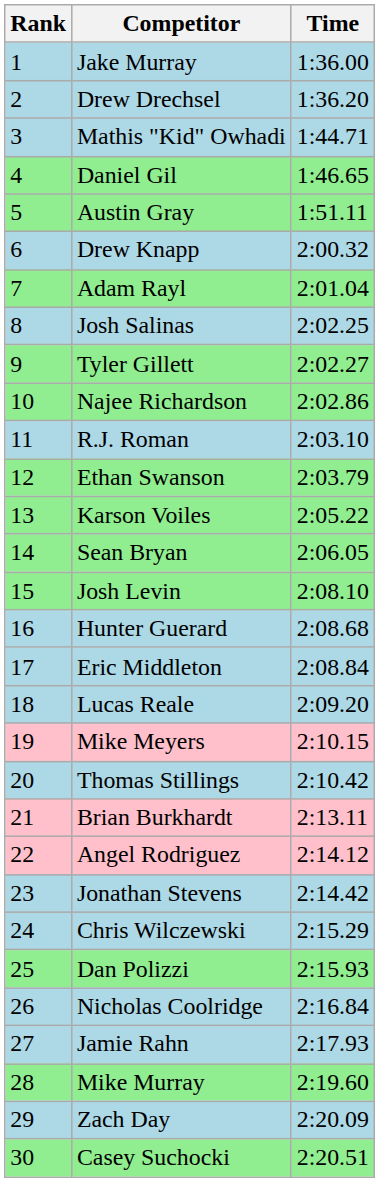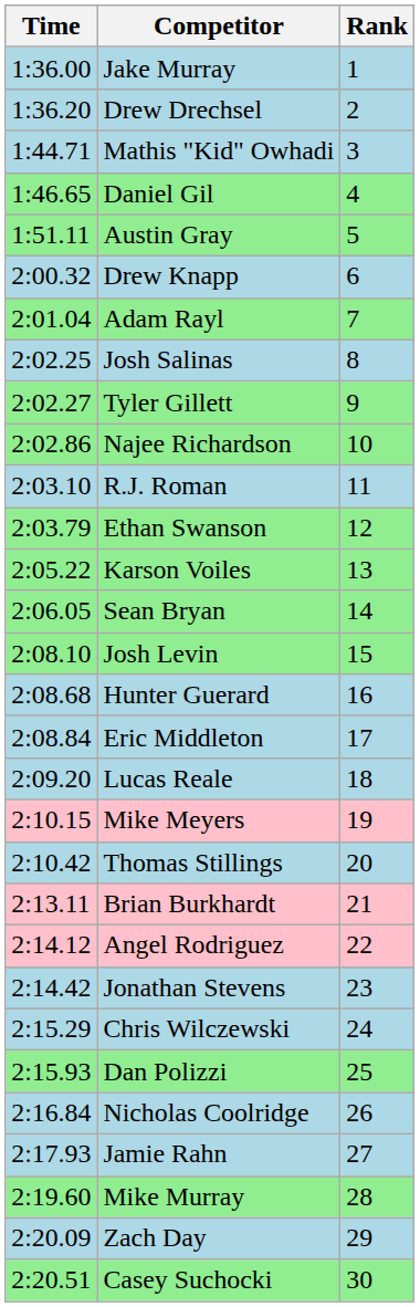columns swapped: Rank <-> Time
